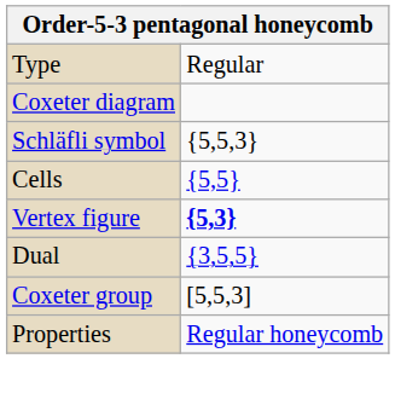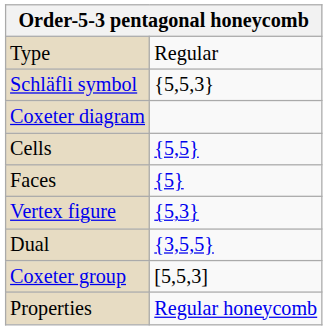rows swapped: Schläfli symbol <-> Coxeter diagram
+ row: Faces | {5}
Vertex figure | column 2: bold -> normal
